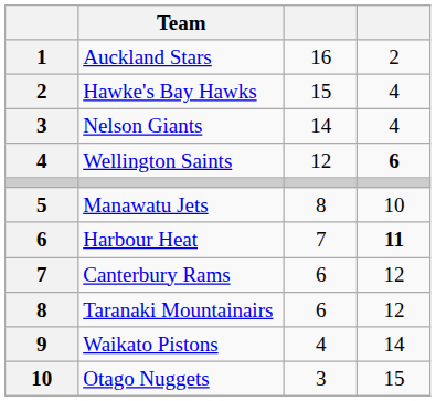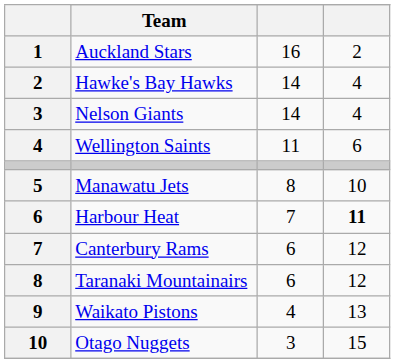Hawke's Bay Hawks | column 3: 15 -> 14
Wellington Saints | column 3: 12 -> 11
Wellington Saints | column 4: bold -> normal
Waikato Pistons | column 4: 14 -> 13
